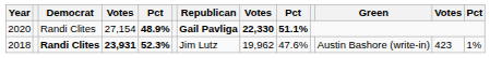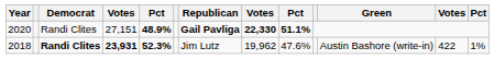2020 | column 4: 27,154 -> 27,151
2018 | column 12: 423 -> 422
